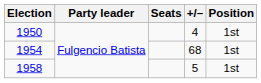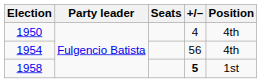1950 | Position: 1st -> 4th
1954 | +/–: 68 -> 56
1954 | Position: 1st -> 4th
1958 | +/–: normal -> bold
